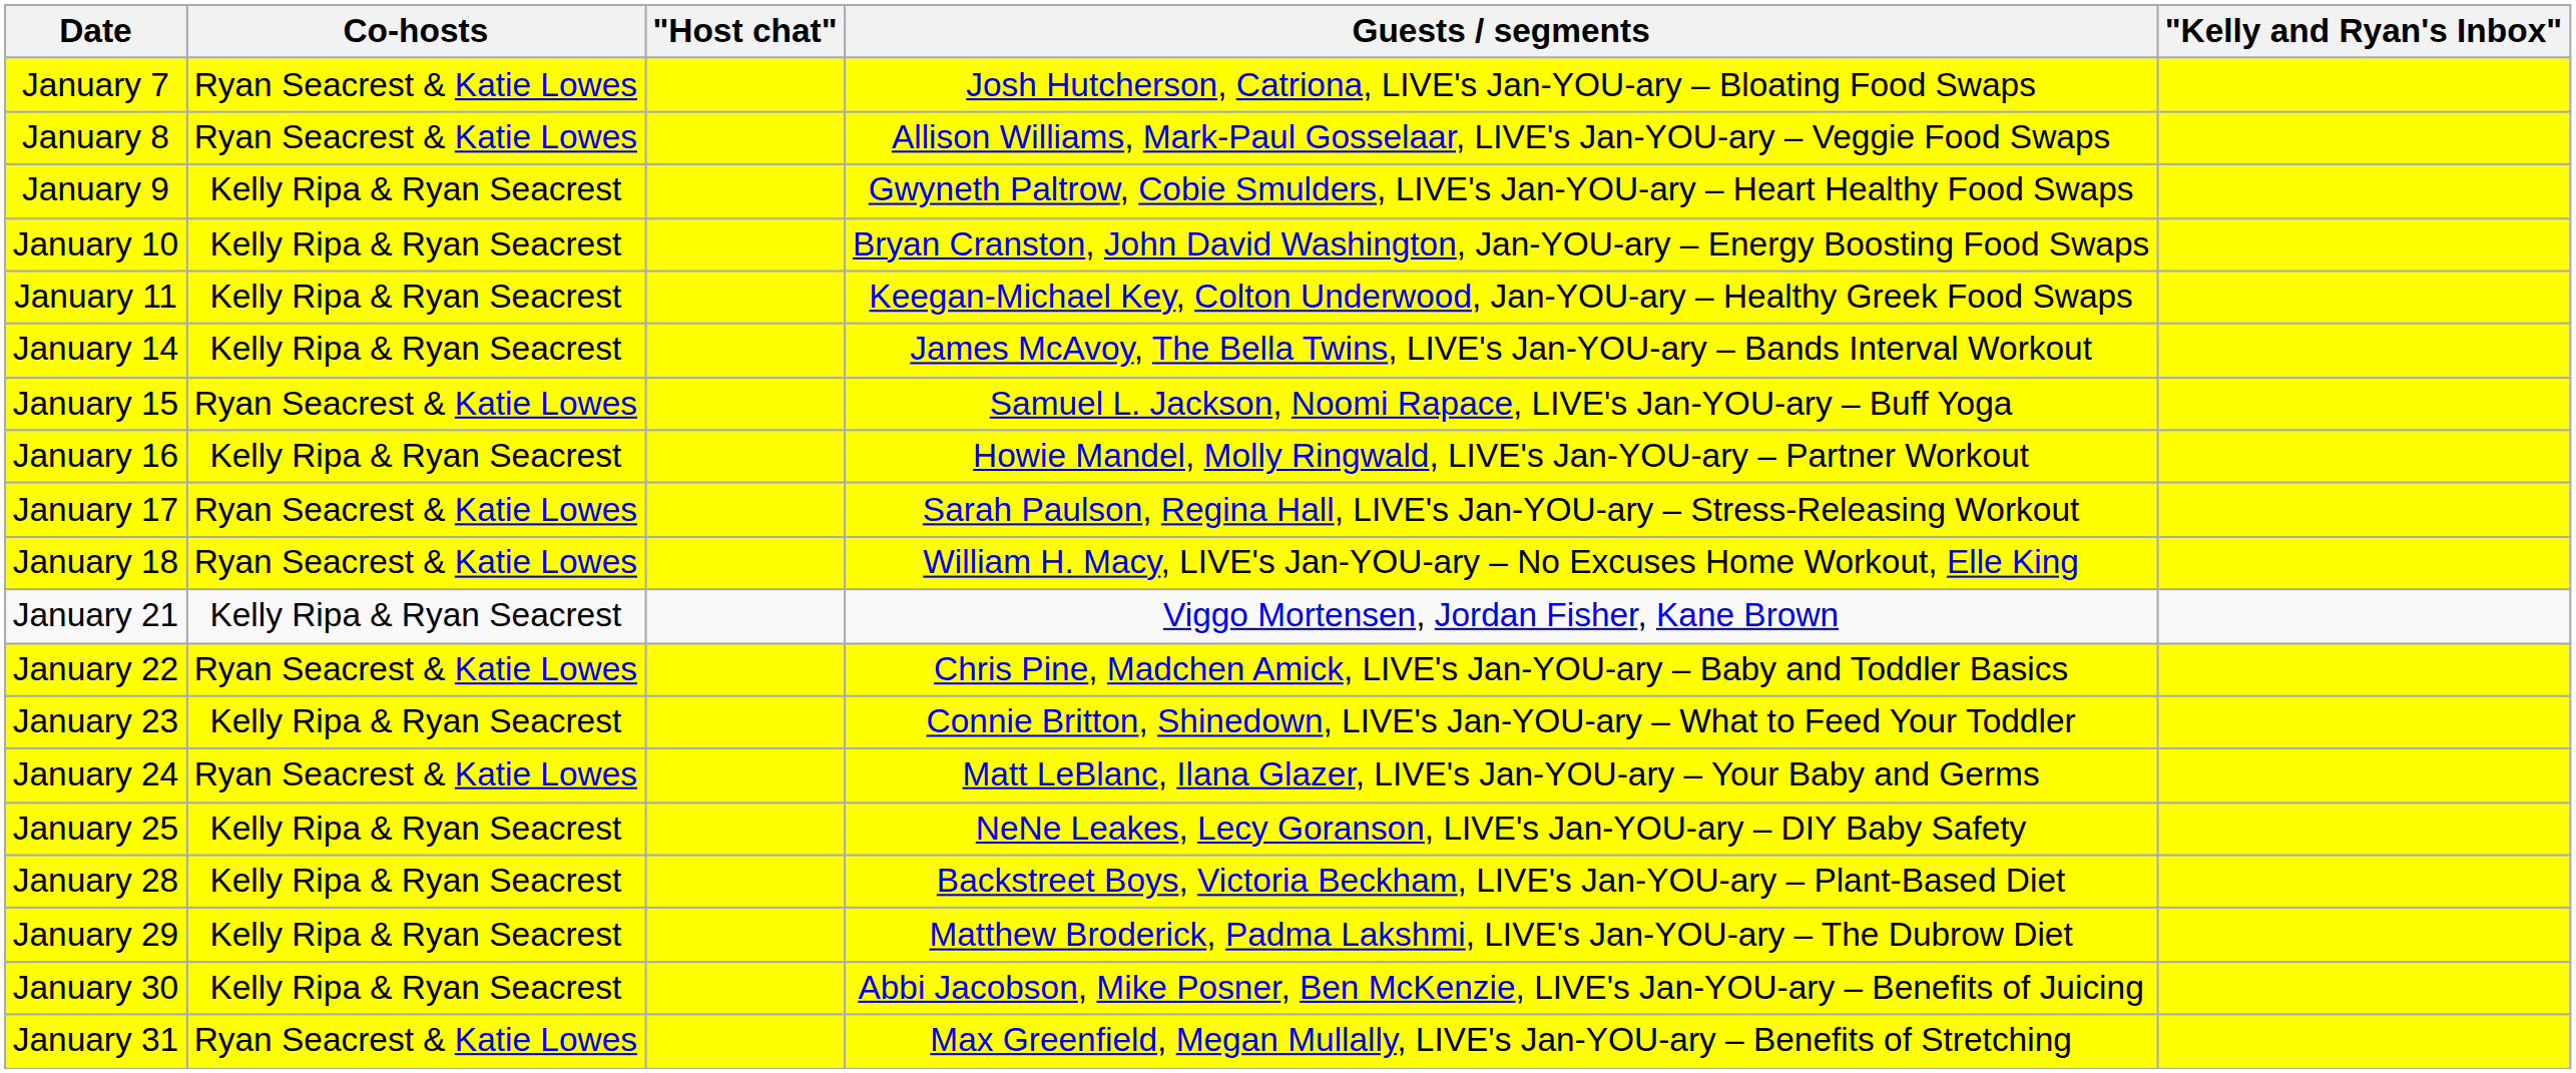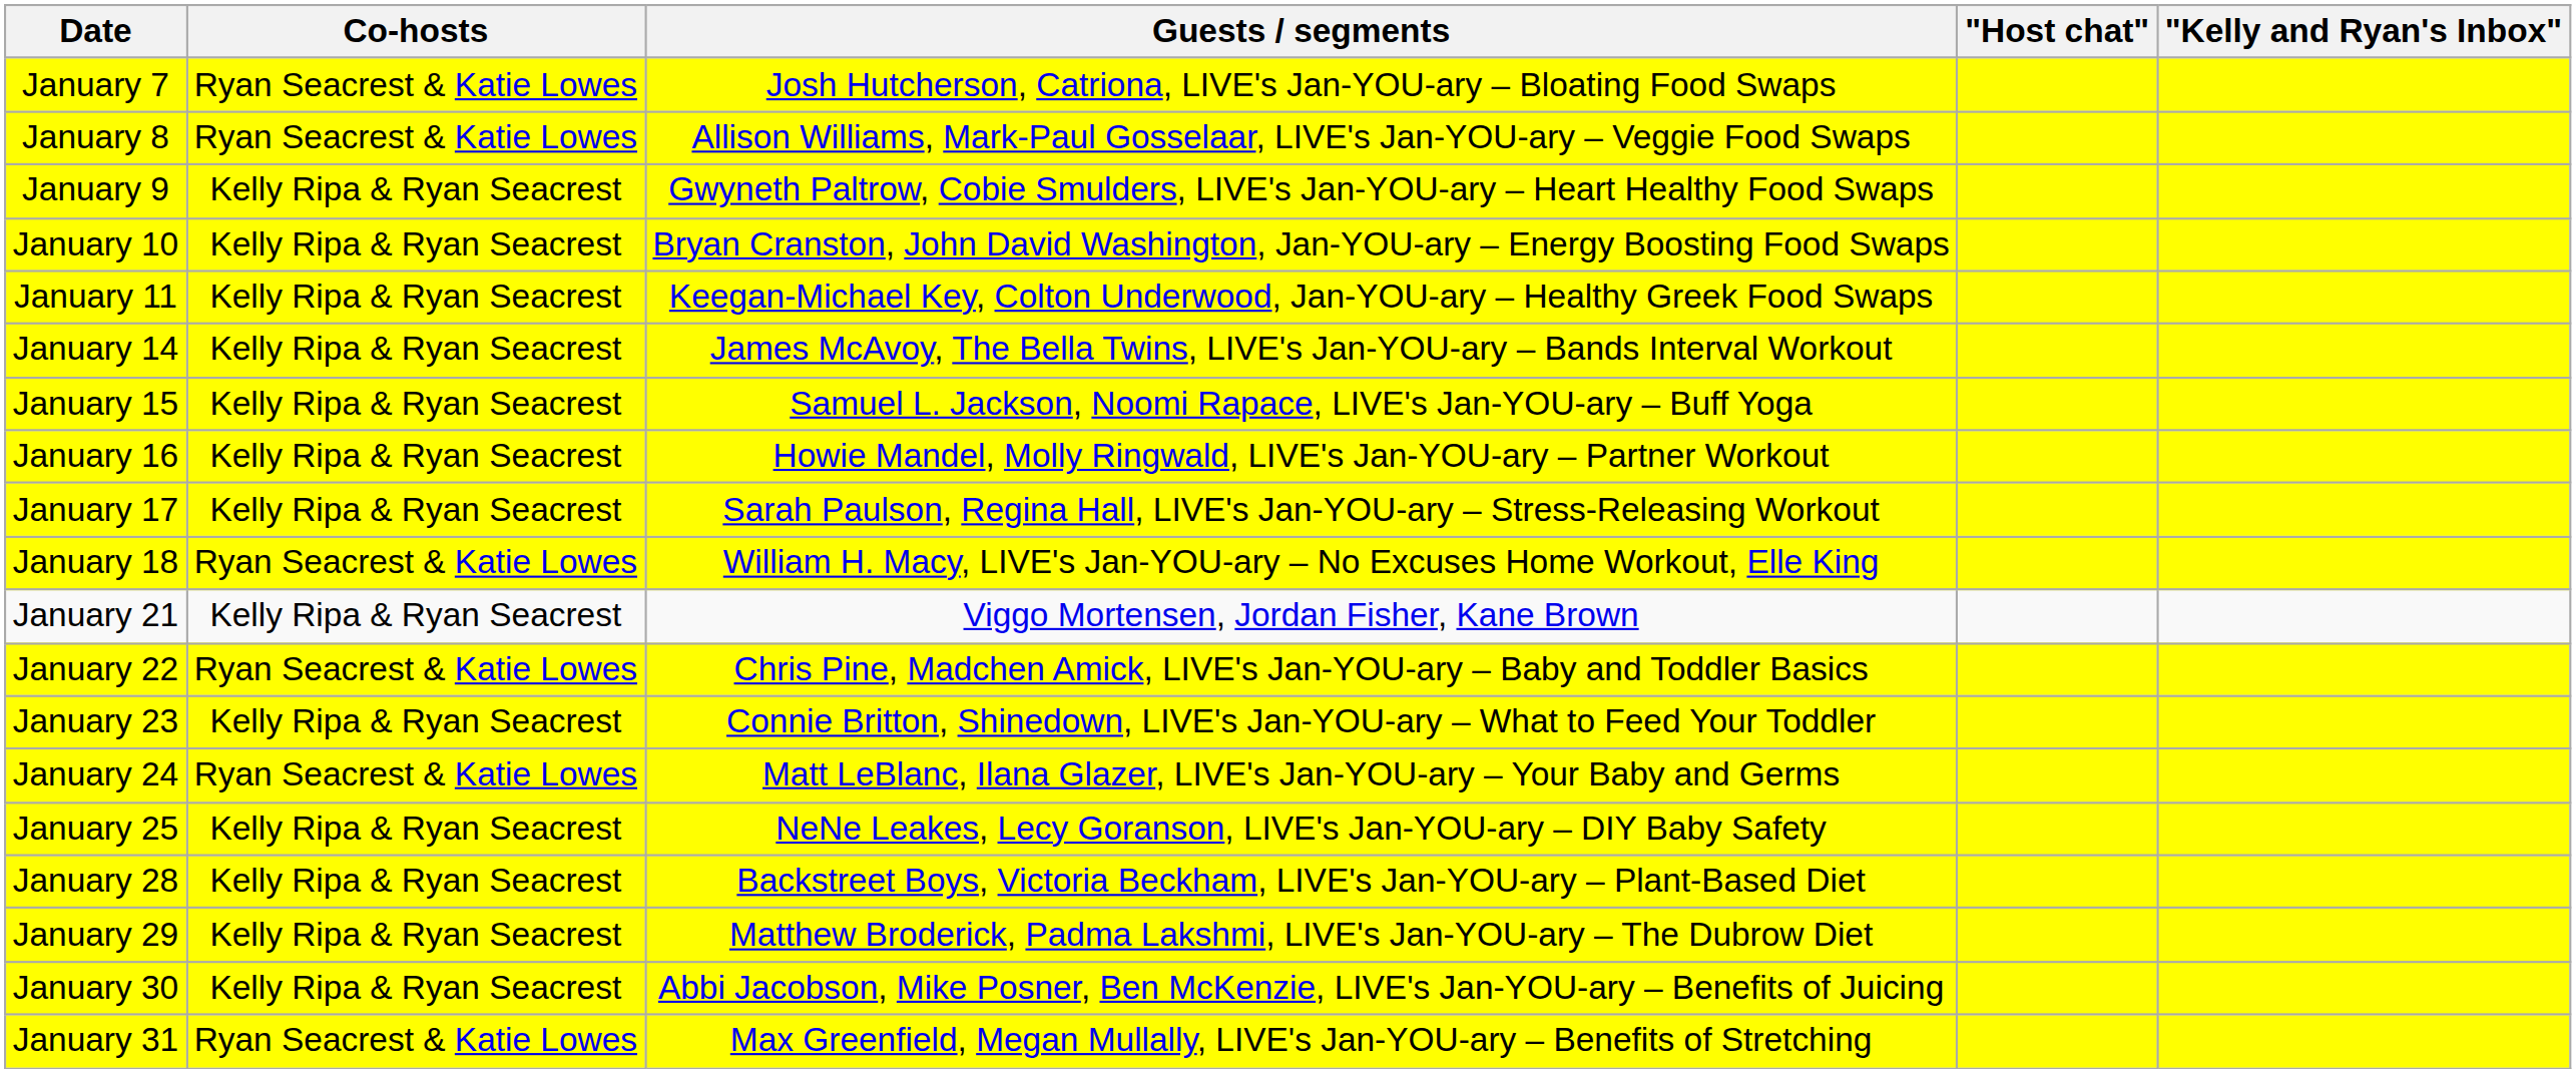columns swapped: "Host chat" <-> Guests / segments
January 15 | Co-hosts: Ryan Seacrest & Katie Lowes -> Kelly Ripa & Ryan Seacrest
January 17 | Co-hosts: Ryan Seacrest & Katie Lowes -> Kelly Ripa & Ryan Seacrest
